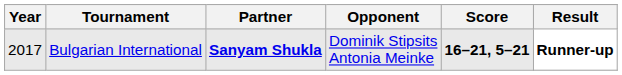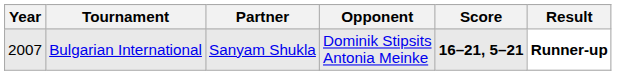Bulgarian International | Year: 2017 -> 2007
Bulgarian International | Partner: bold -> normal
